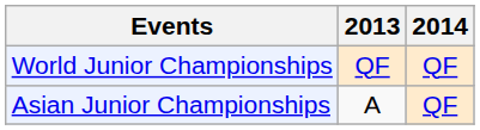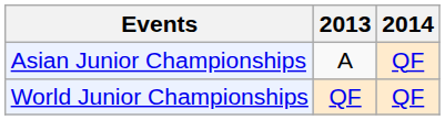rows swapped: Asian Junior Championships <-> World Junior Championships
